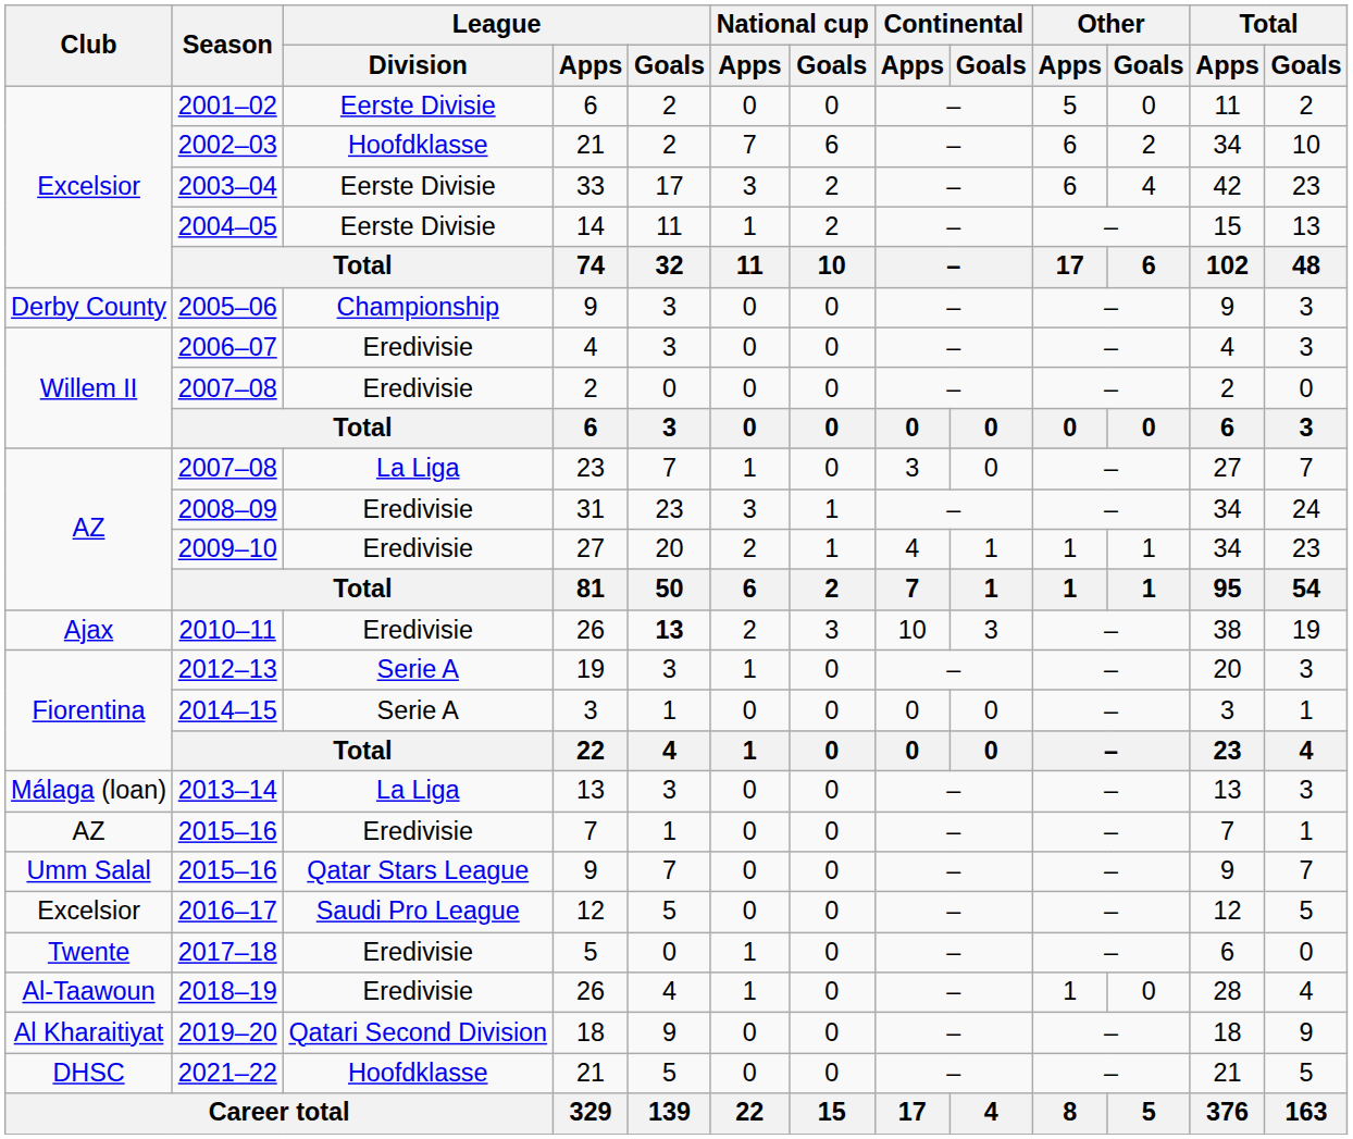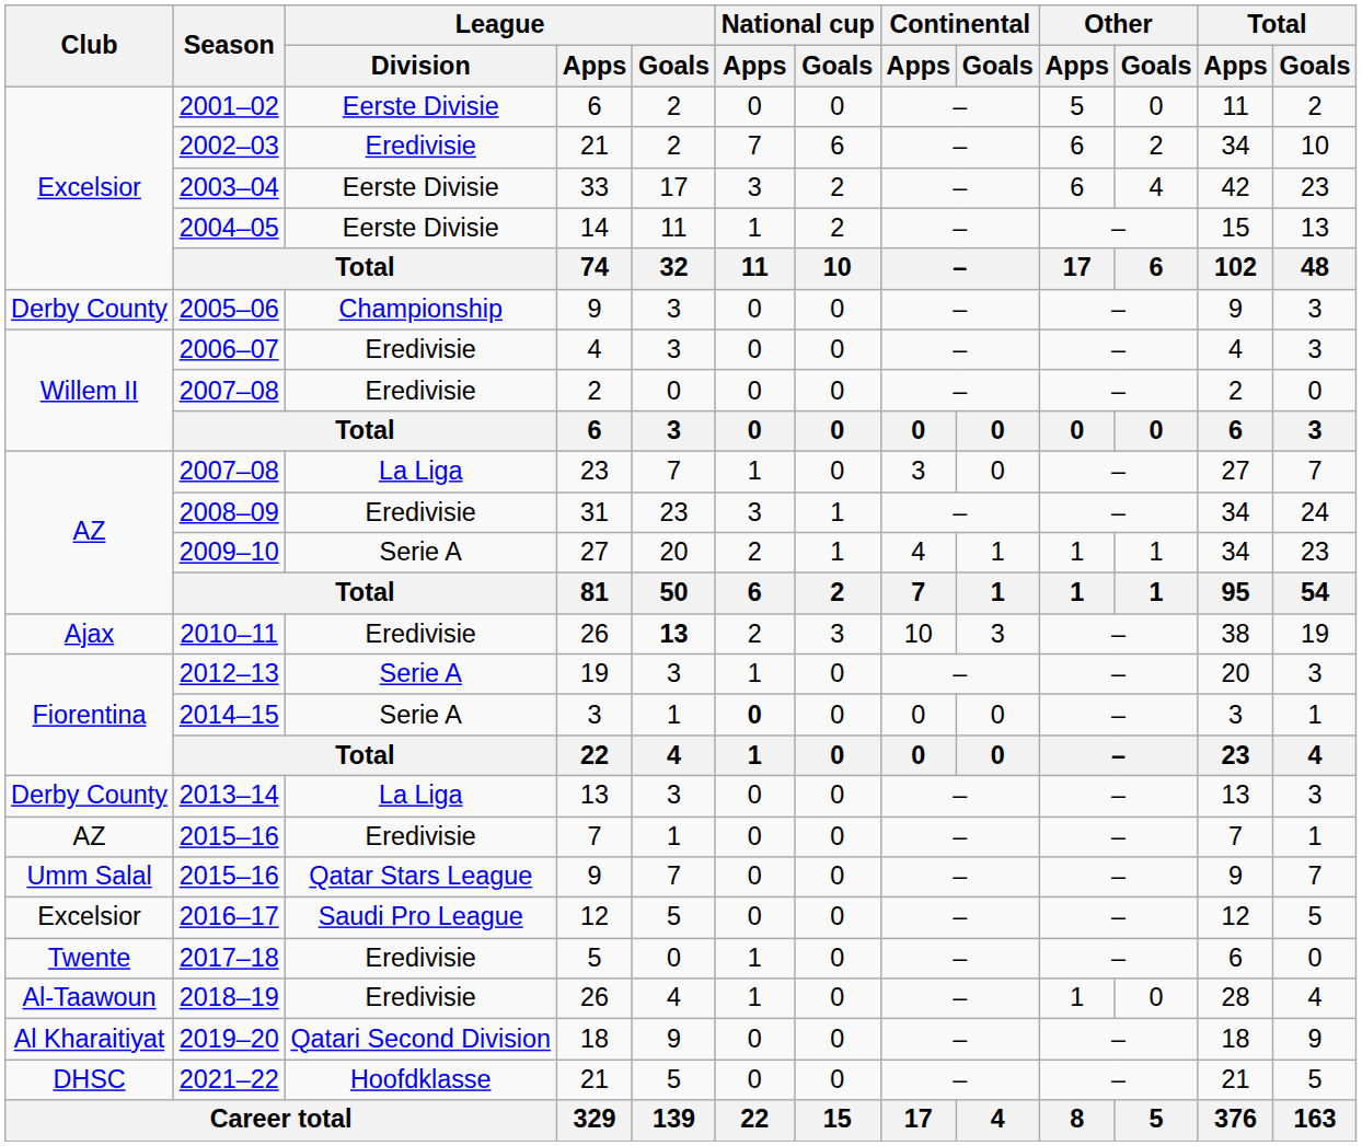2002–03 | League / Division: Hoofdklasse -> Eredivisie
2009–10 | League / Division: Eredivisie -> Serie A
2014–15 | National cup / Apps: normal -> bold
2013–14 | Club: Málaga (loan) -> Derby County
